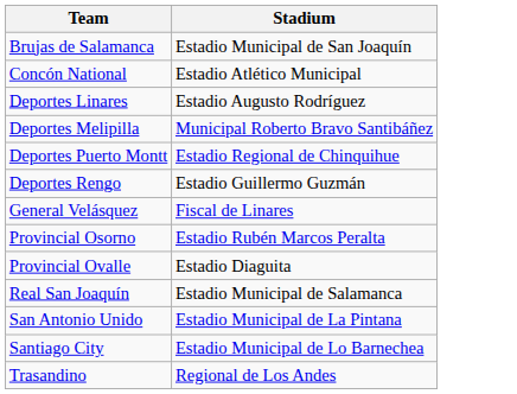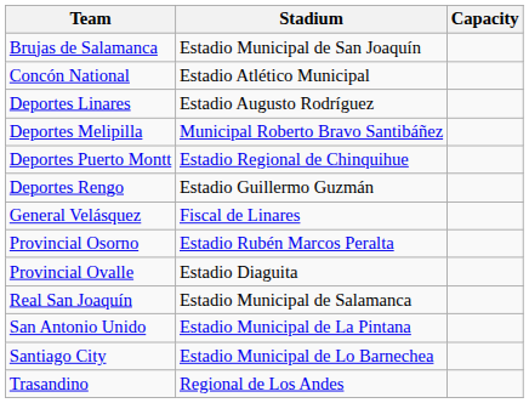+ column: Capacity
